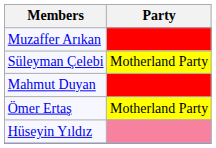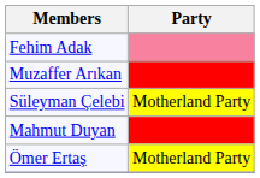+ row: Fehim Adak
- row: Hüseyin Yıldız
